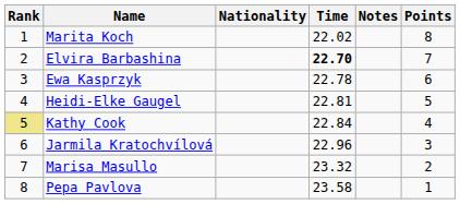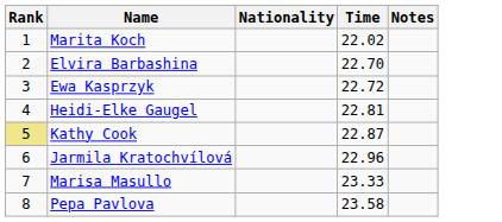- column: Points | 8 | 7 | 6 | 5 | 4 | 3 | 2 | 1
Elvira Barbashina | Time: bold -> normal
Ewa Kasprzyk | Time: 22.78 -> 22.72
Kathy Cook | Time: 22.84 -> 22.87
Marisa Masullo | Time: 23.32 -> 23.33
